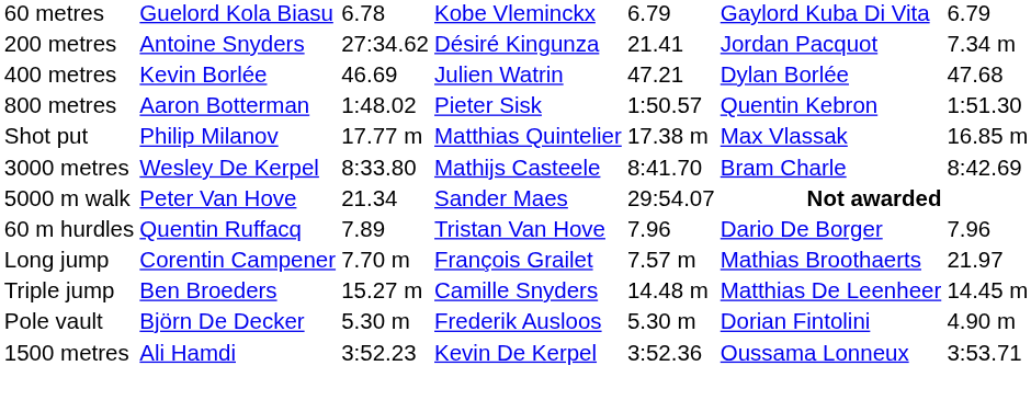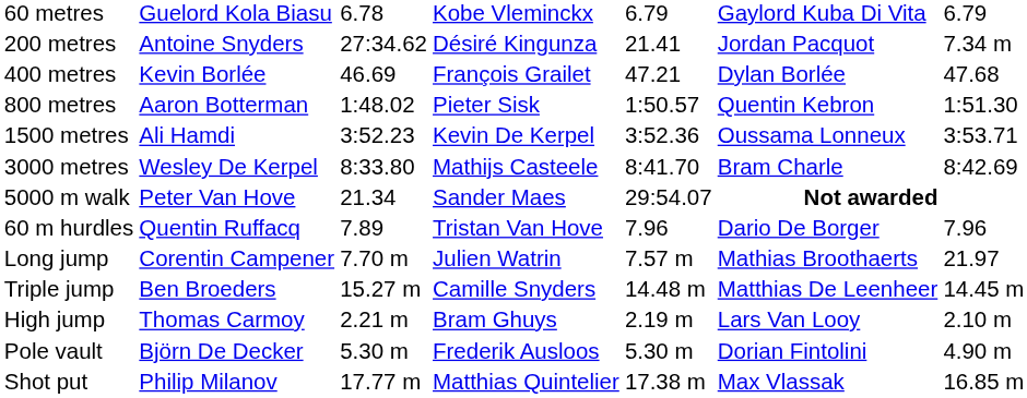400 metres | column 4: Julien Watrin -> François Grailet
rows swapped: 1500 metres <-> Shot put
Long jump | column 4: François Grailet -> Julien Watrin
+ row: High jump | Thomas Carmoy | 2.21 m | Bram Ghuys | 2.19 m | Lars Van Looy | 2.10 m
